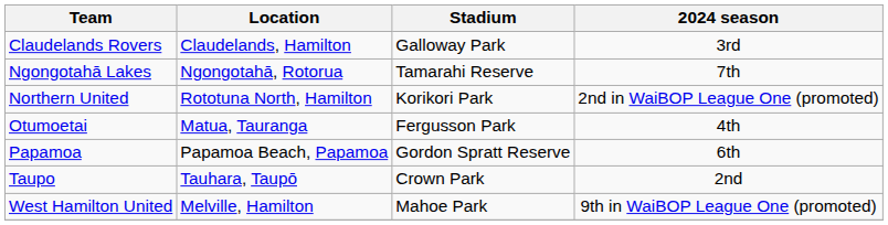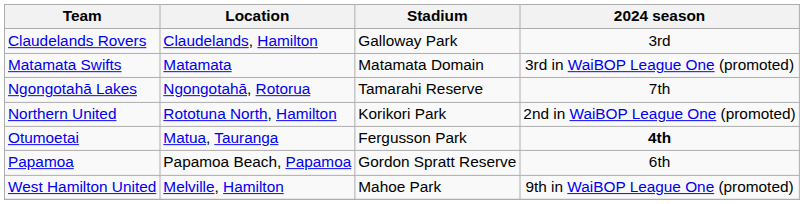+ row: Matamata Swifts | Matamata | Matamata Domain | 3rd in WaiBOP League One (promoted)
Otumoetai | 2024 season: normal -> bold
- row: Taupo | Tauhara, Taupō | Crown Park | 2nd
